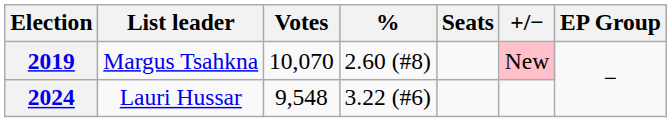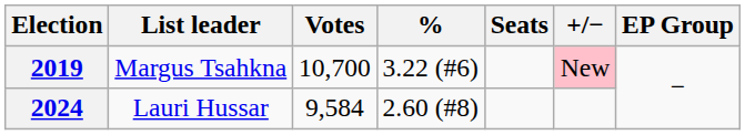2019 | Votes: 10,070 -> 10,700
2019 | %: 2.60 (#8) -> 3.22 (#6)
2024 | Votes: 9,548 -> 9,584
2024 | %: 3.22 (#6) -> 2.60 (#8)
